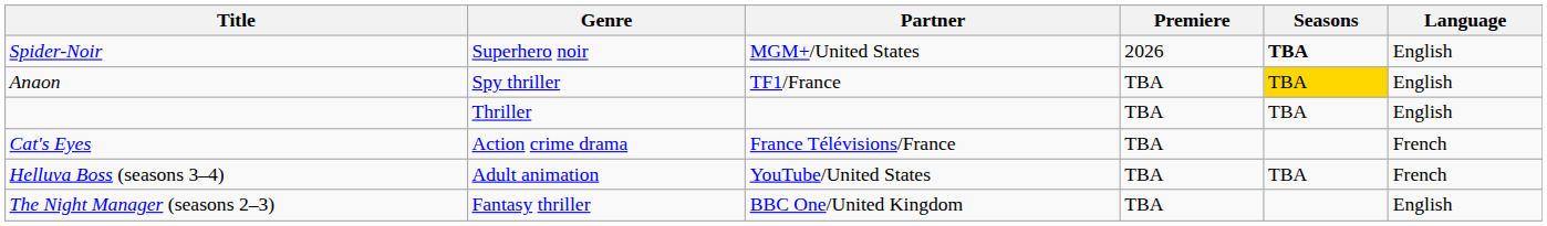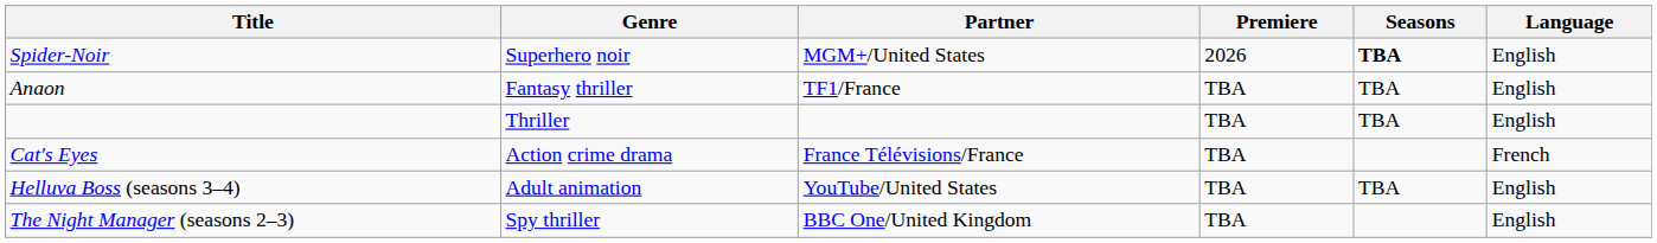Anaon | Genre: Spy thriller -> Fantasy thriller
Anaon | Seasons: gold background -> no background
Helluva Boss (seasons 3–4) | Language: French -> English
The Night Manager (seasons 2–3) | Genre: Fantasy thriller -> Spy thriller
